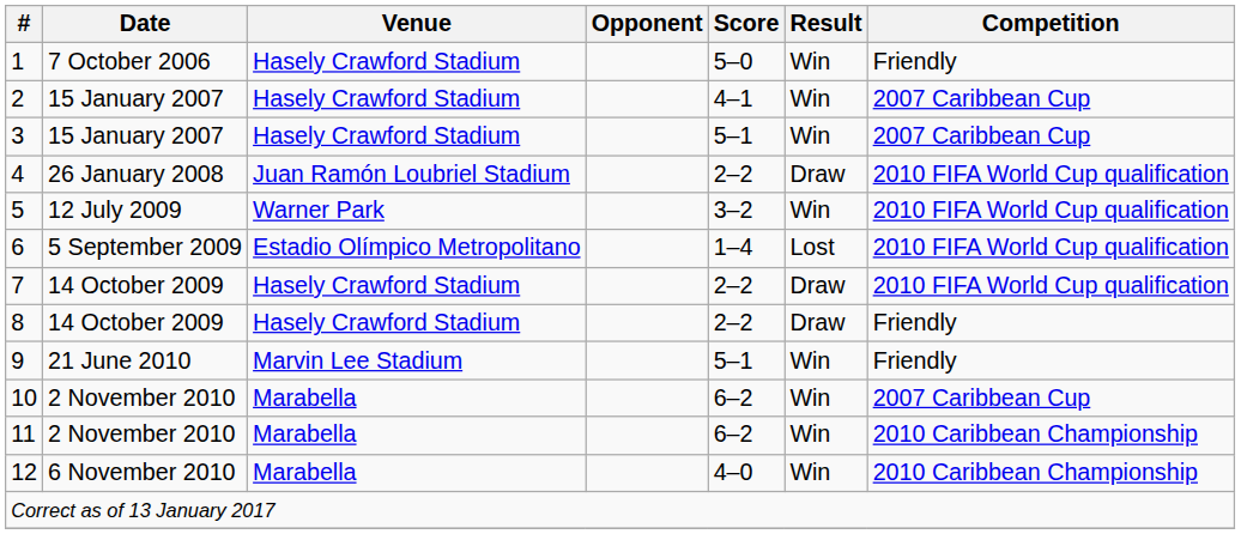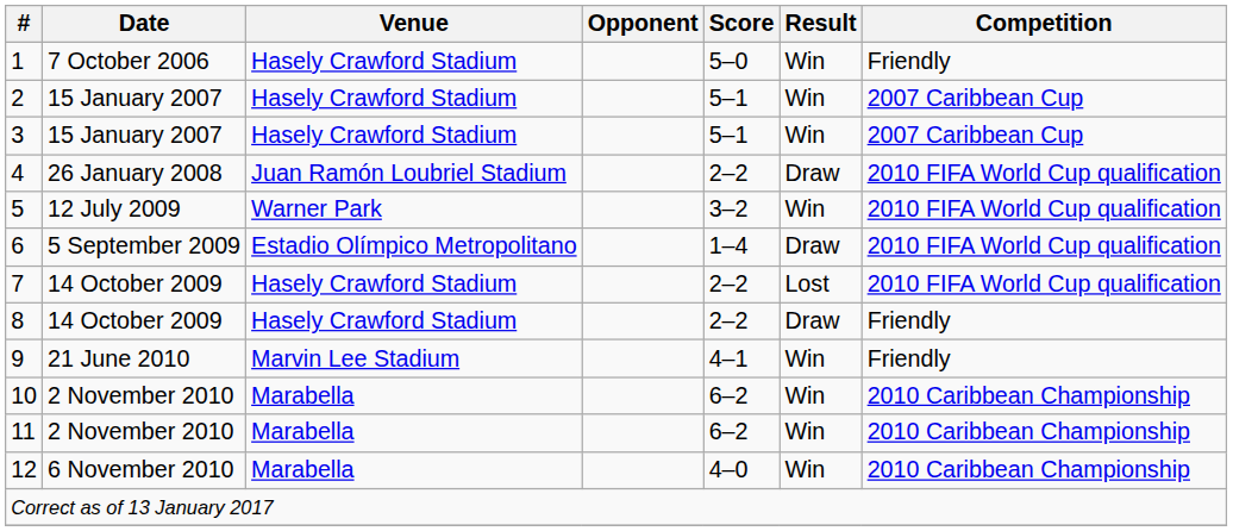2 | Score: 4–1 -> 5–1
6 | Result: Lost -> Draw
7 | Result: Draw -> Lost
9 | Score: 5–1 -> 4–1
10 | Competition: 2007 Caribbean Cup -> 2010 Caribbean Championship
